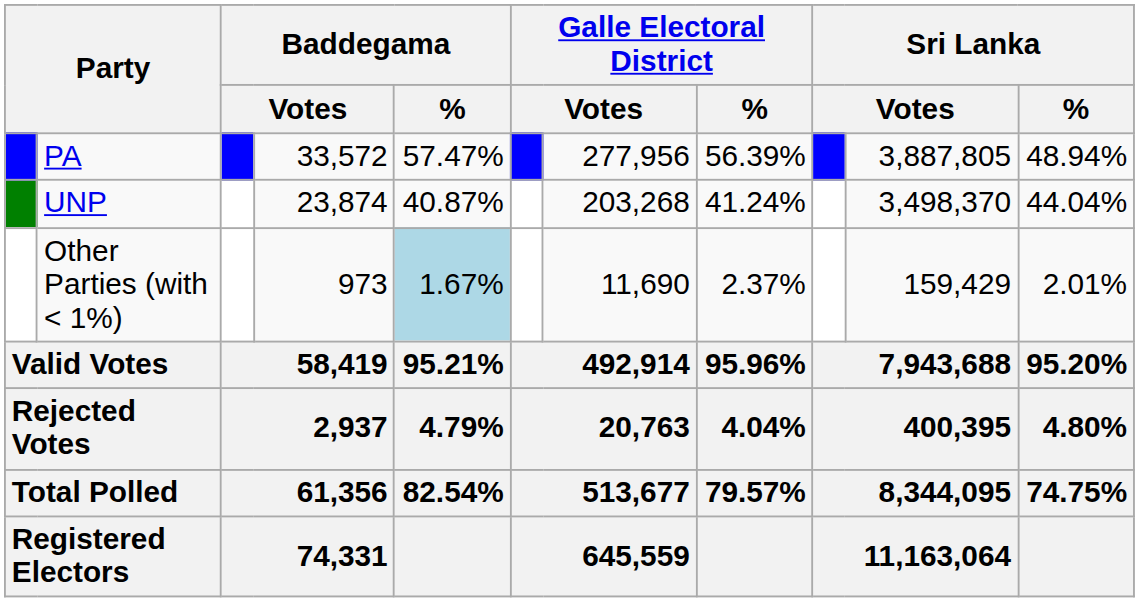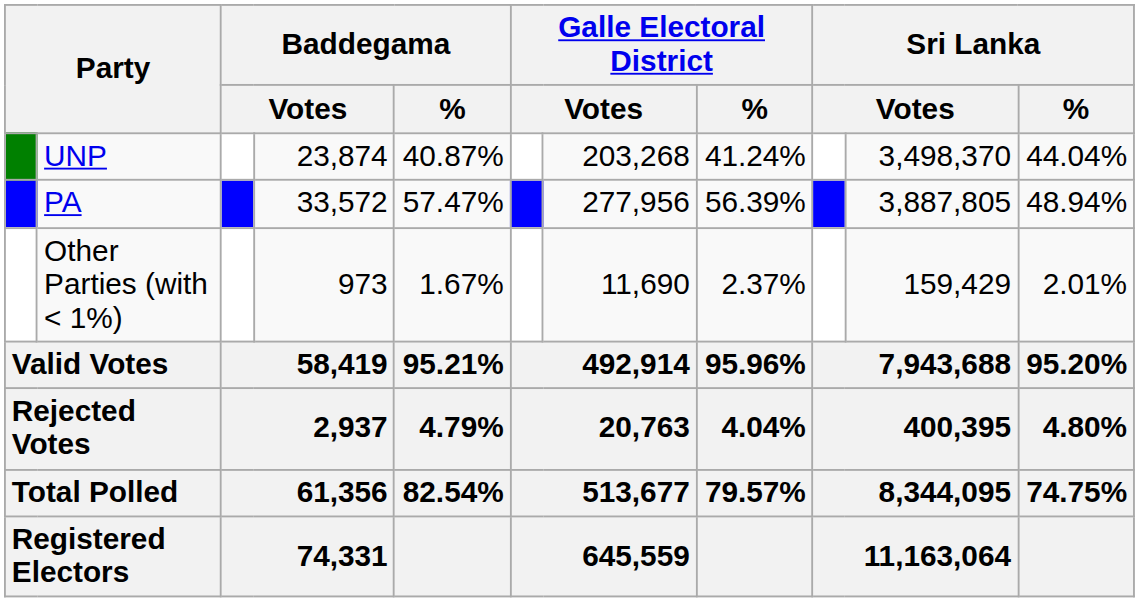rows swapped: PA <-> UNP
Other Parties (with < 1%) | Baddegama / %: lightblue background -> no background
